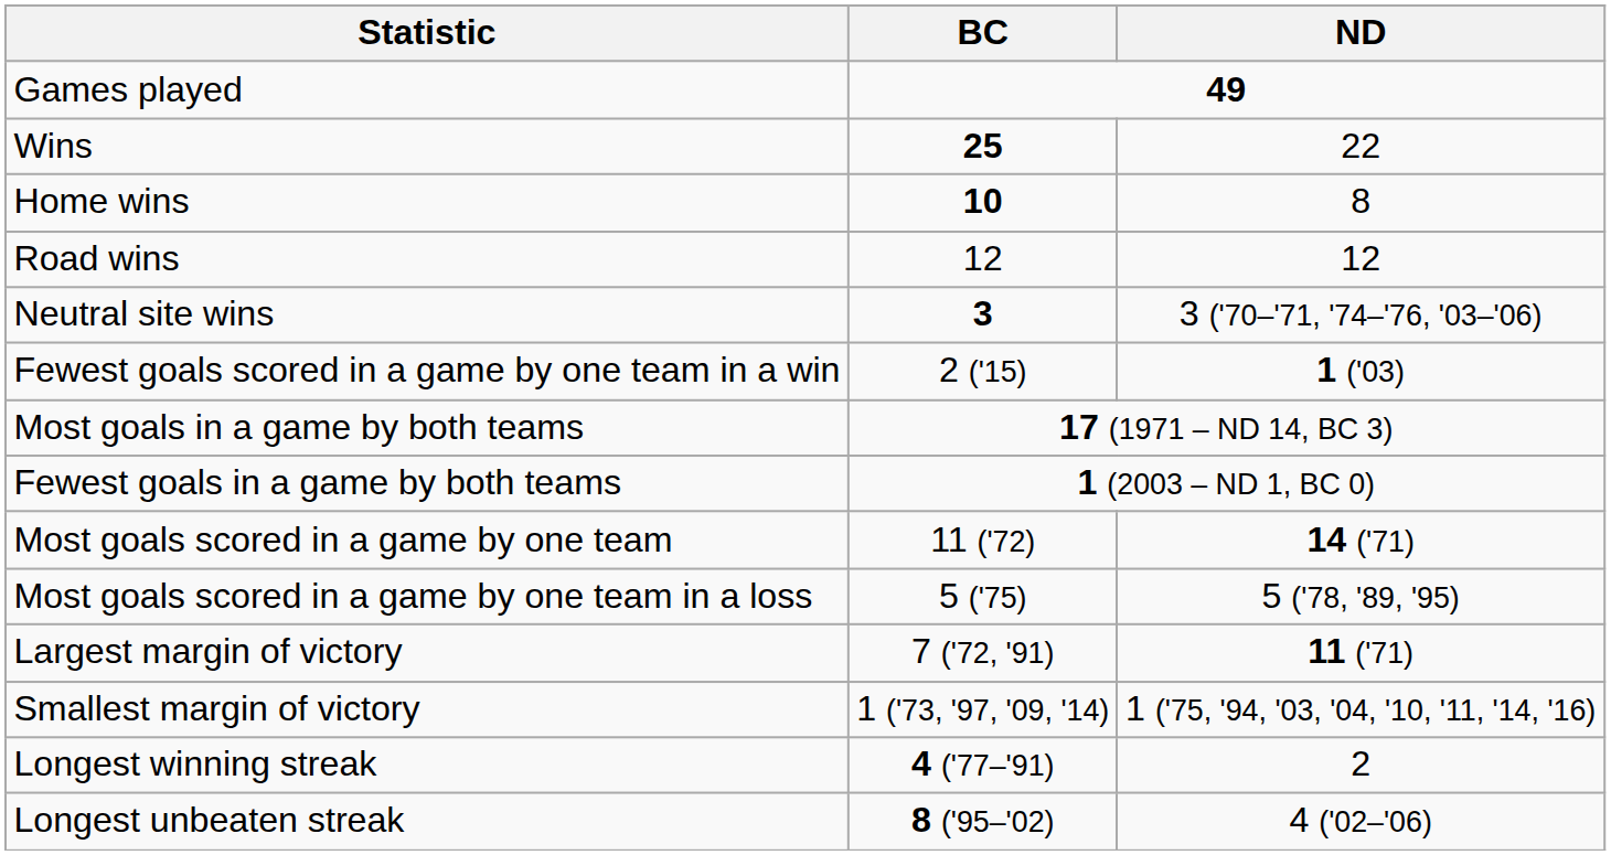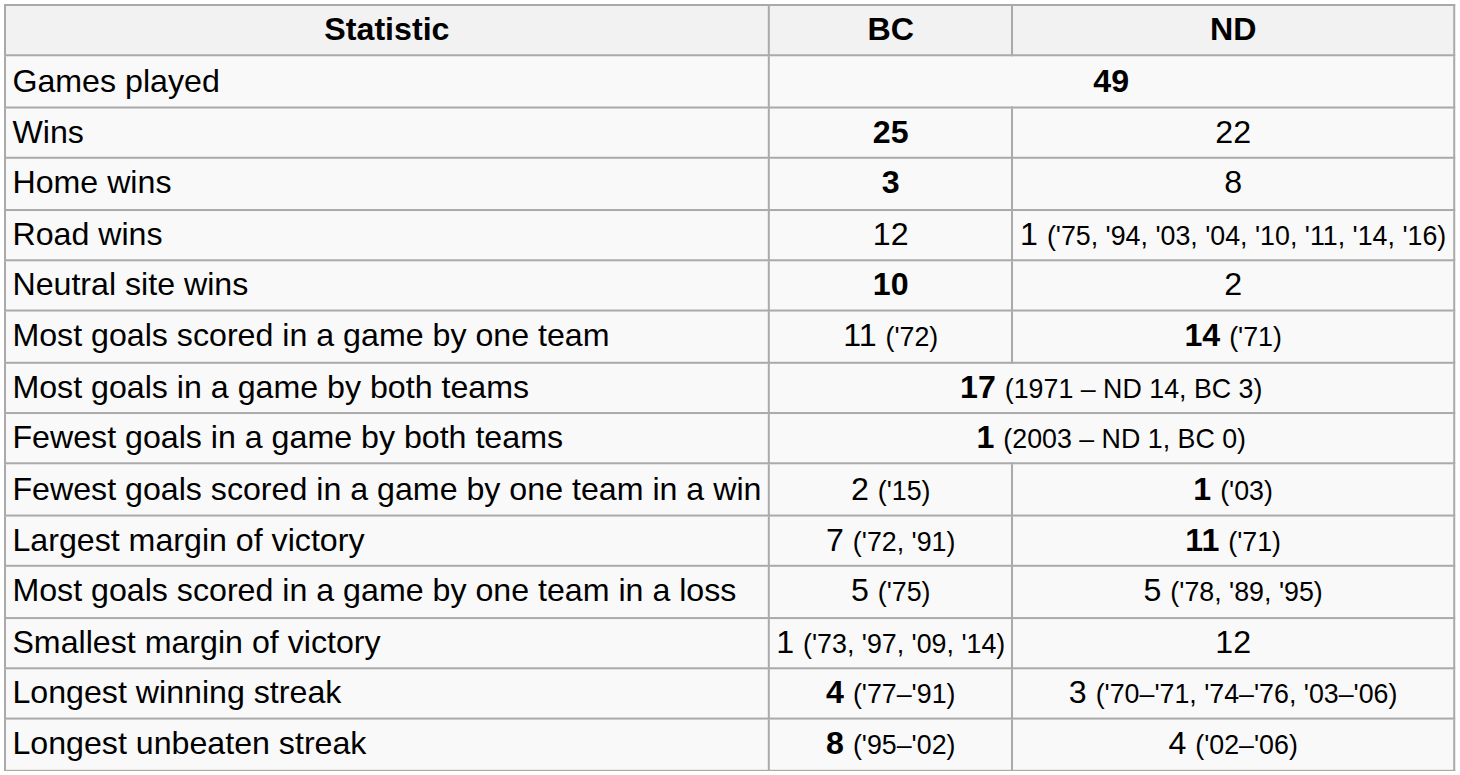Home wins | BC: 10 -> 3
Road wins | ND: 12 -> 1 ('75, '94, '03, '04, '10, '11, '14, '16)
Neutral site wins | BC: 3 -> 10
Neutral site wins | ND: 3 ('70–'71, '74–'76, '03–'06) -> 2
rows swapped: Most goals scored in a game by one team <-> Fewest goals scored in a game by one team in a win
rows swapped: Most goals scored in a game by one team in a loss <-> Largest margin of victory
Smallest margin of victory | ND: 1 ('75, '94, '03, '04, '10, '11, '14, '16) -> 12
Longest winning streak | ND: 2 -> 3 ('70–'71, '74–'76, '03–'06)
